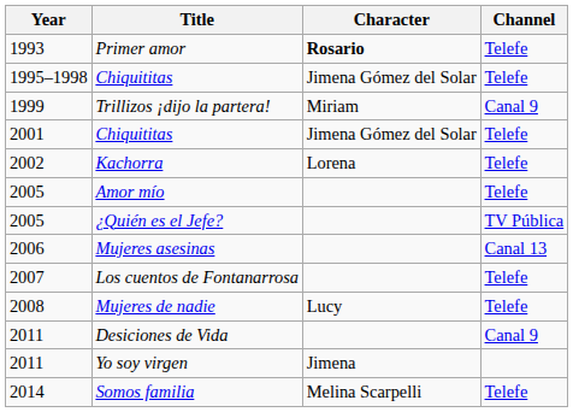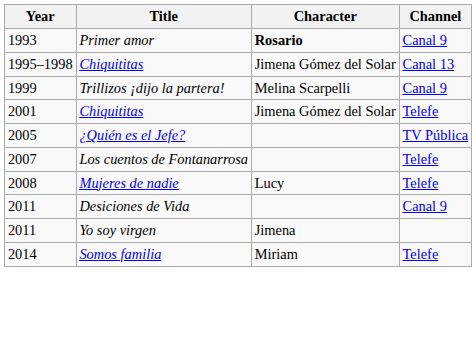Primer amor | Channel: Telefe -> Canal 9
1995–1998 / Chiquititas | Channel: Telefe -> Canal 13
Trillizos ¡dijo la partera! | Character: Miriam -> Melina Scarpelli
- row: 2002 | Kachorra | Lorena | Telefe
- row: 2005 | Amor mío | Telefe
- row: 2006 | Mujeres asesinas | Canal 13
Somos familia | Character: Melina Scarpelli -> Miriam
